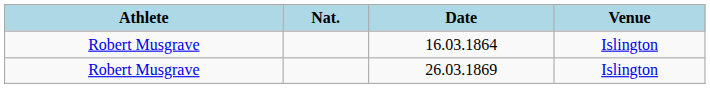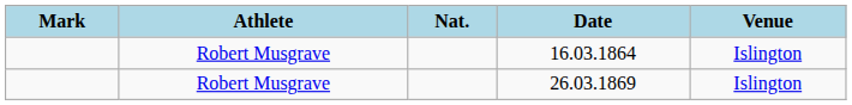+ column: Mark
